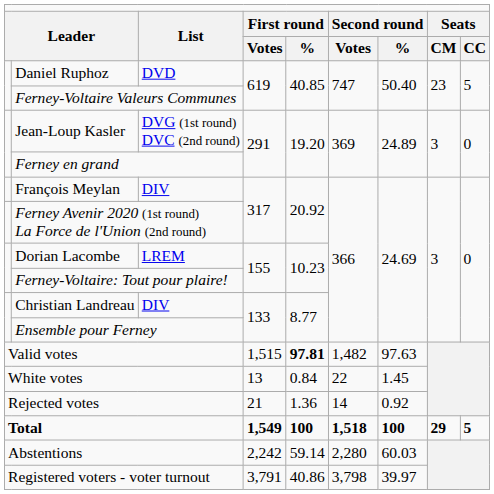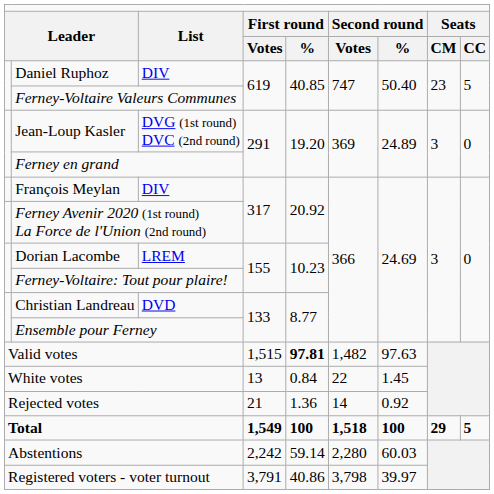Daniel Ruphoz | column 3: DVD -> DIV
Christian Landreau | column 3: DIV -> DVD
